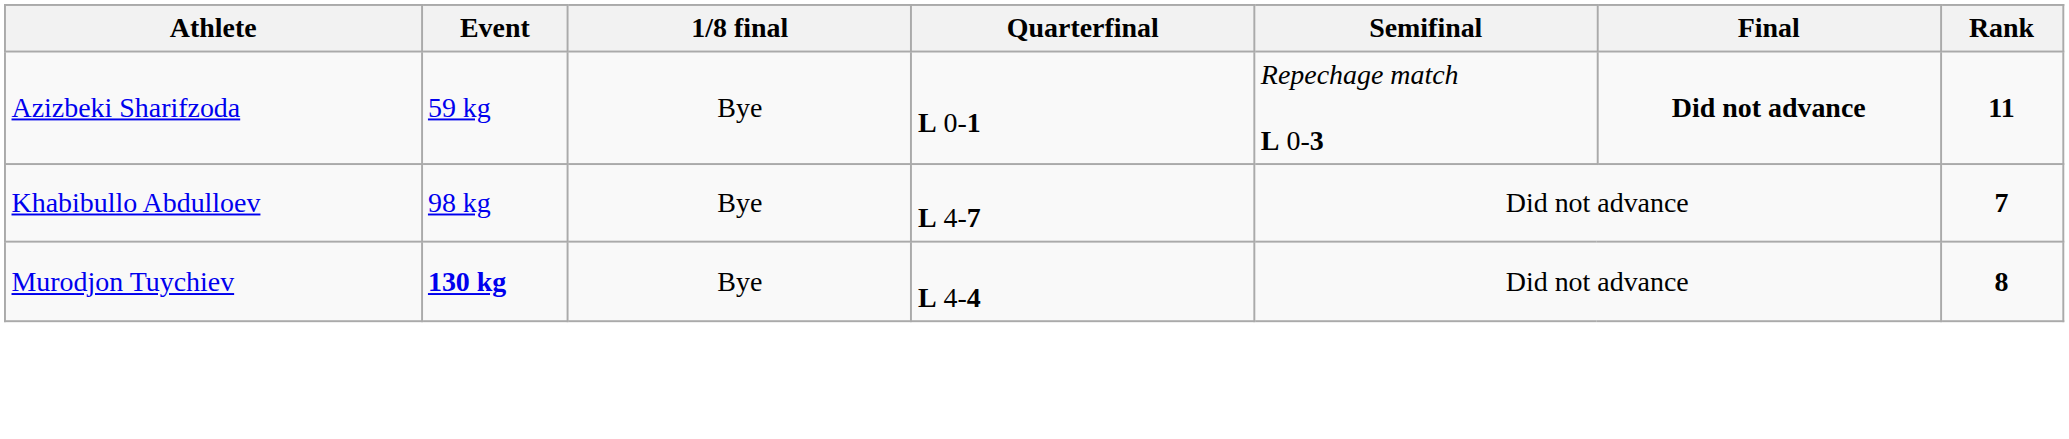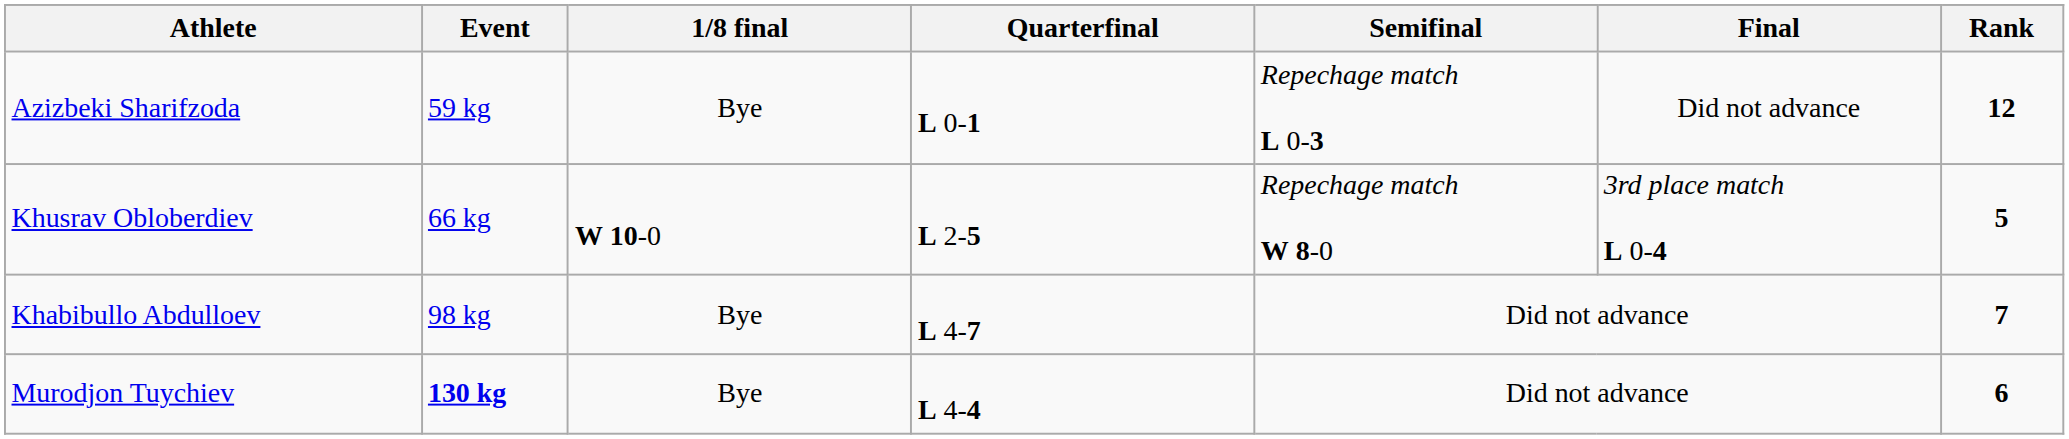Azizbeki Sharifzoda | Final: bold -> normal
Azizbeki Sharifzoda | Rank: 11 -> 12
+ row: Khusrav Obloberdiev | 66 kg | W 10-0 | L 2-5 | Repechage match W 8-0 | 3rd place match L 0-4 | 5
Murodjon Tuychiev | Rank: 8 -> 6
